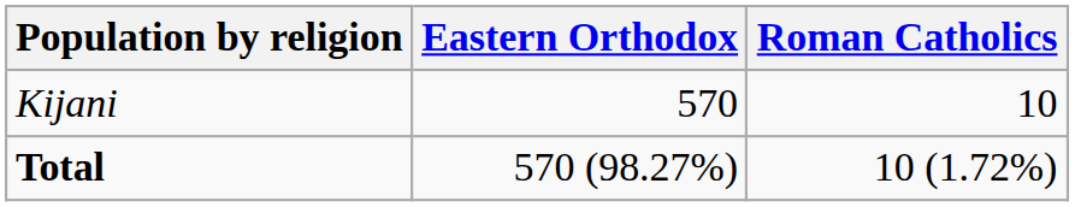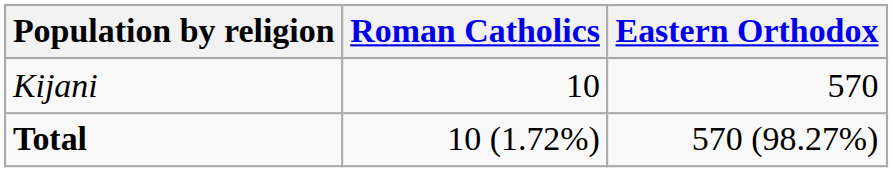columns swapped: Eastern Orthodox <-> Roman Catholics
